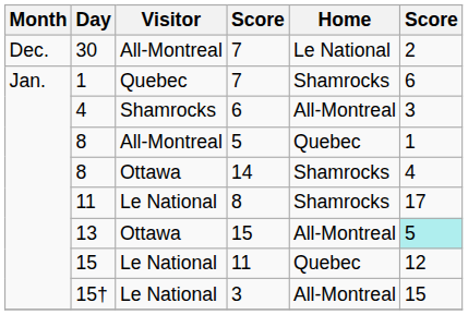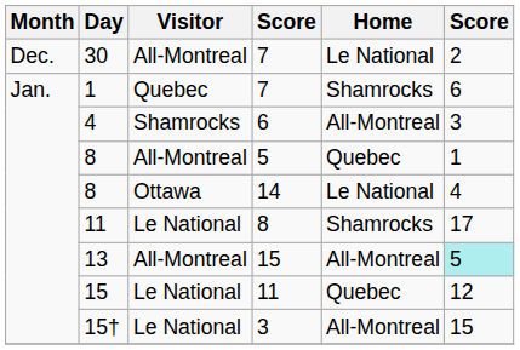8 / 14 | Home: Shamrocks -> Le National
13 | Visitor: Ottawa -> All-Montreal
